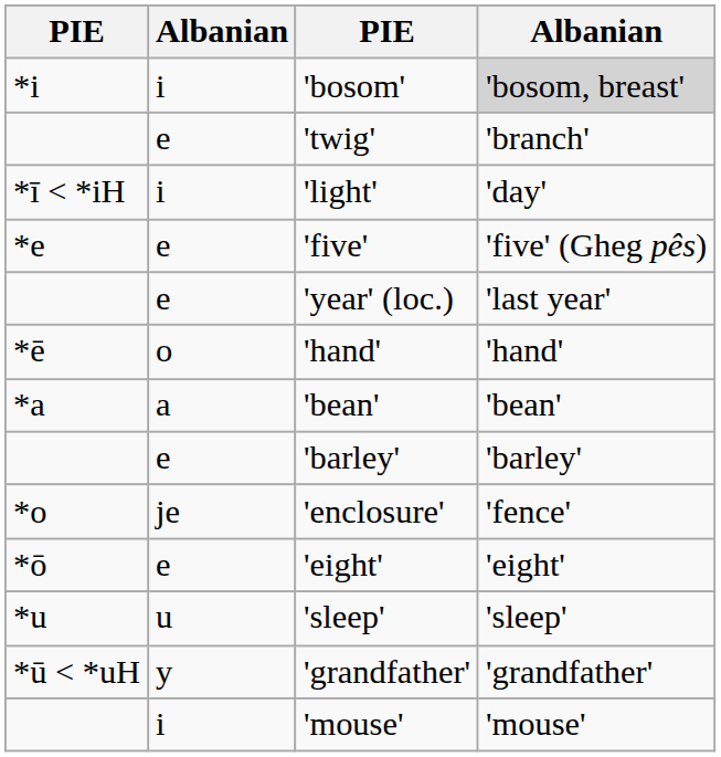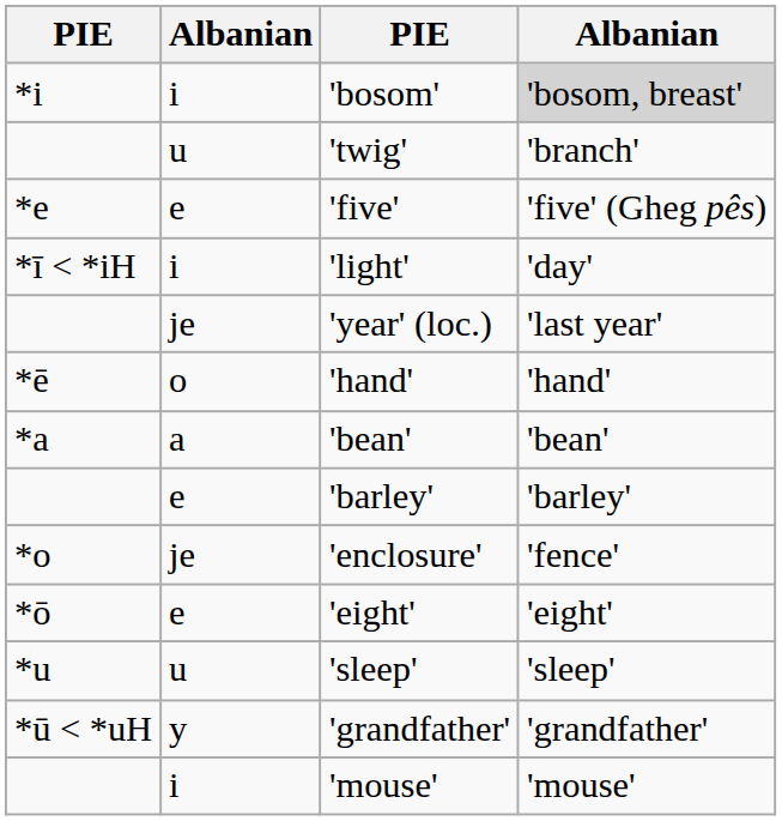'twig' | column 2: e -> u
rows swapped: 'light' <-> 'five'
'year' (loc.) | column 2: e -> je
